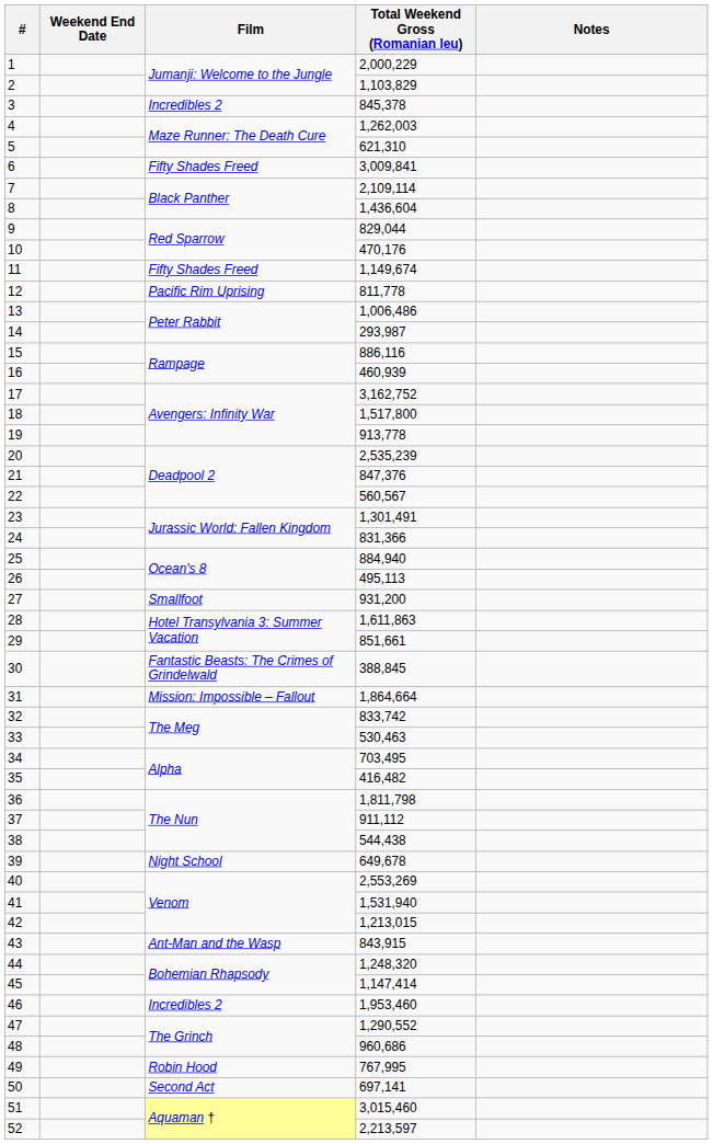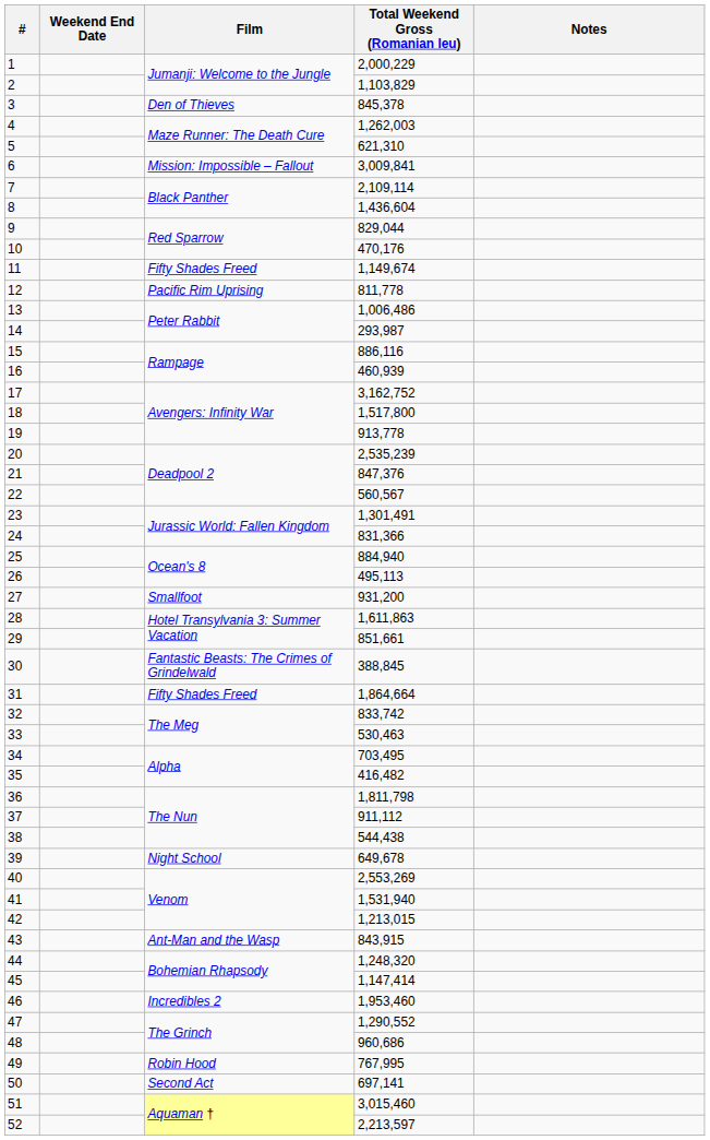3 | Film: Incredibles 2 -> Den of Thieves
6 | Film: Fifty Shades Freed -> Mission: Impossible – Fallout
31 | Film: Mission: Impossible – Fallout -> Fifty Shades Freed
